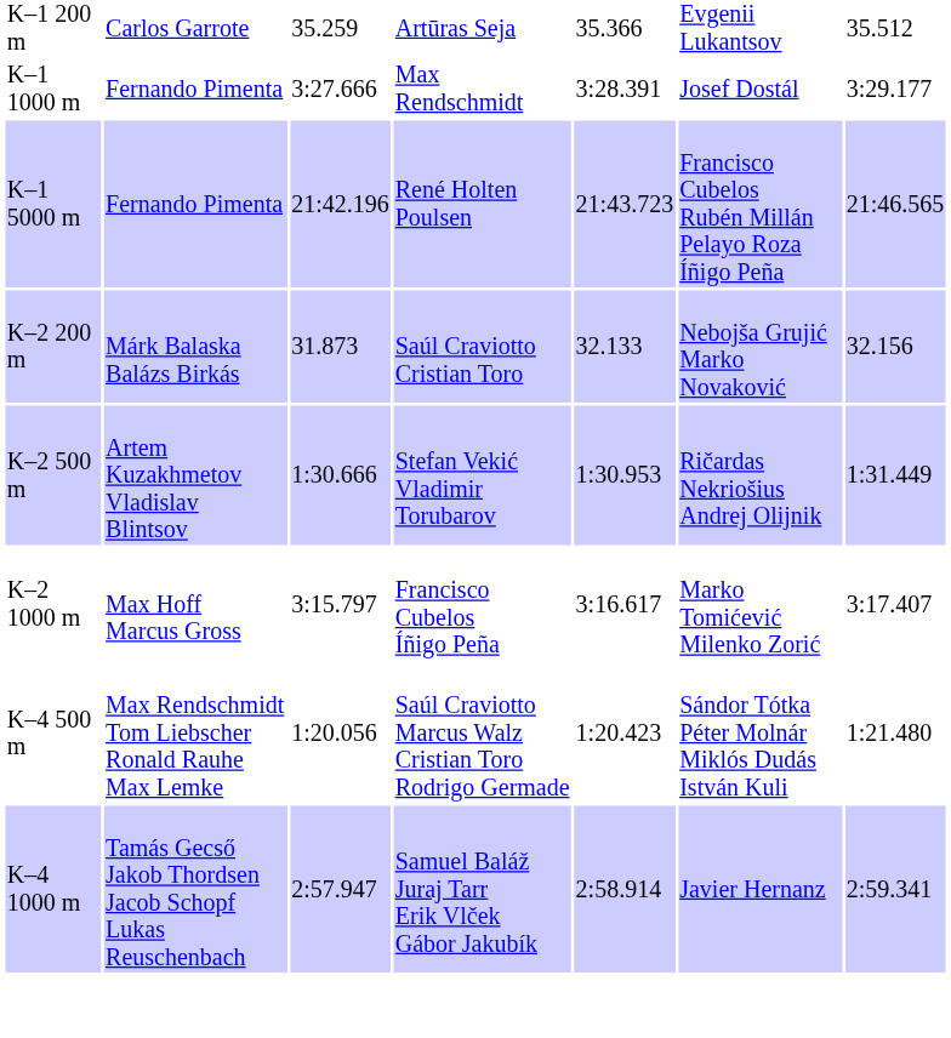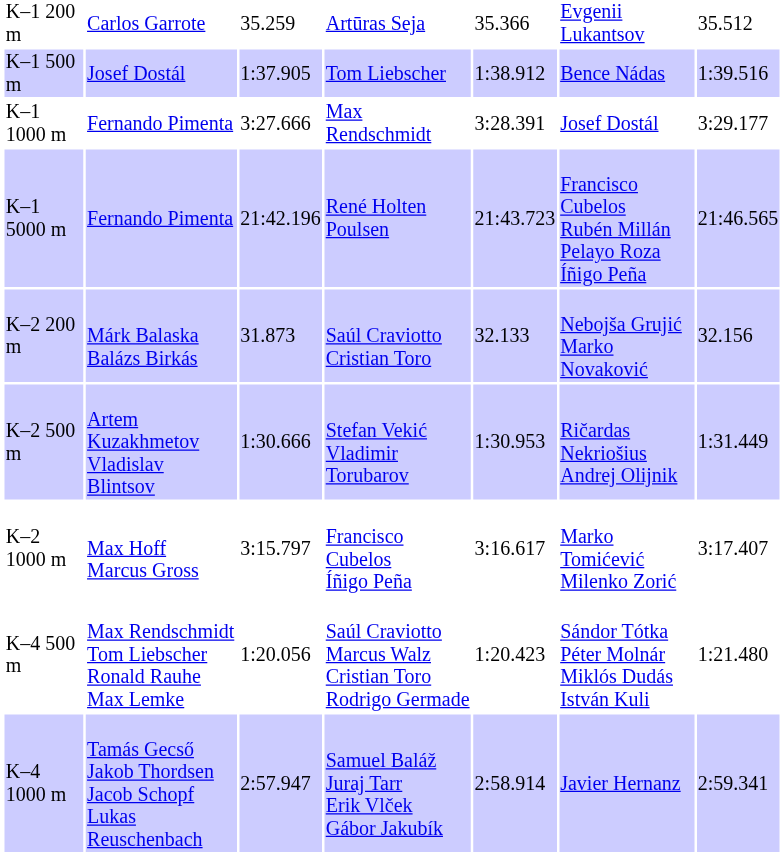+ row: K–1 500 m | Josef Dostál | 1:37.905 | Tom Liebscher | 1:38.912 | Bence Nádas | 1:39.516
